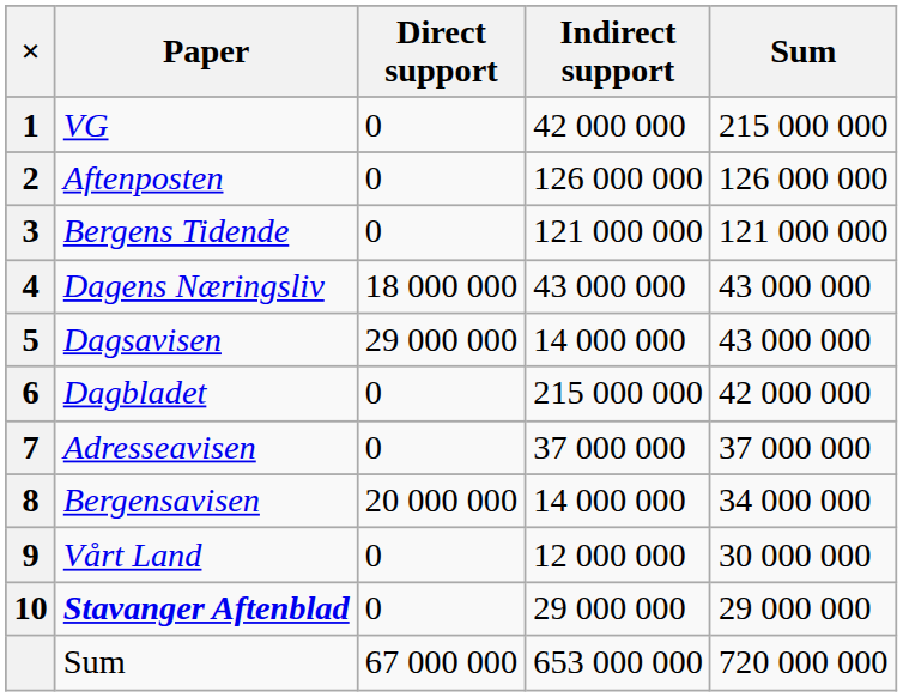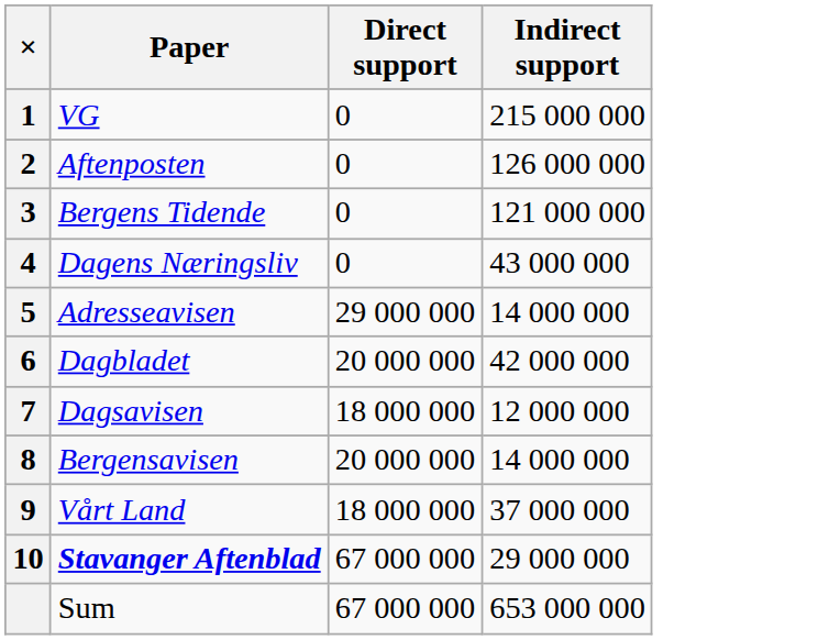- column: Sum | 215 000 000 | 126 000 000 | 121 000 000 | 43 000 000 | 43 000 000 | 42 000 000 | 37 000 000 | 34 000 000 | 30 000 000 | 29 000 000 | 720 000 000
1 | Indirect support: 42 000 000 -> 215 000 000
4 | Direct support: 18 000 000 -> 0
5 | Paper: Dagsavisen -> Adresseavisen
6 | Direct support: 0 -> 20 000 000
6 | Indirect support: 215 000 000 -> 42 000 000
7 | Paper: Adresseavisen -> Dagsavisen
7 | Direct support: 0 -> 18 000 000
7 | Indirect support: 37 000 000 -> 12 000 000
9 | Direct support: 0 -> 18 000 000
9 | Indirect support: 12 000 000 -> 37 000 000
10 | Direct support: 0 -> 67 000 000
